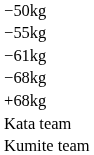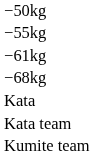- row: +68kg
+ row: Kata
